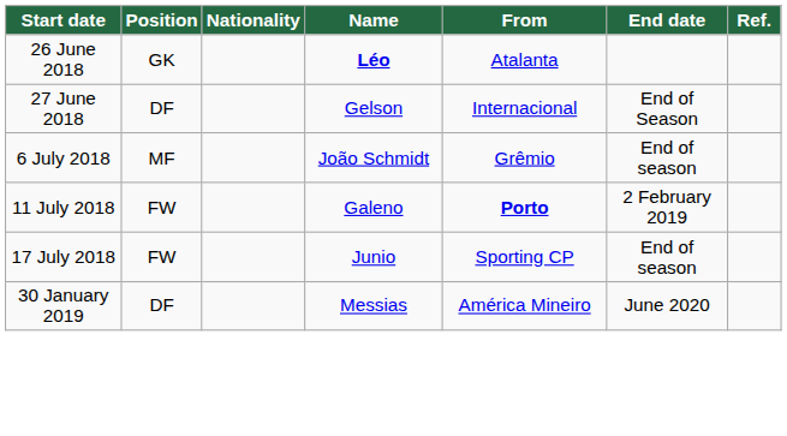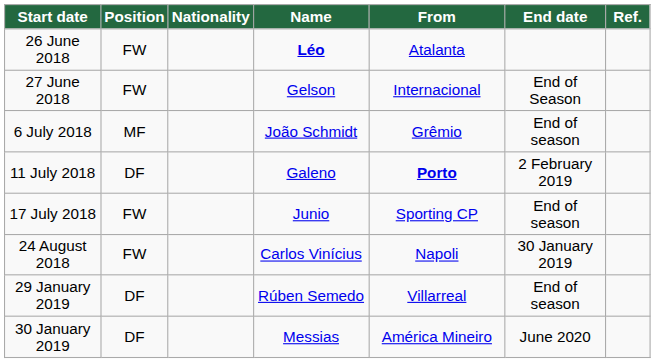26 June 2018 | Position: GK -> FW
27 June 2018 | Position: DF -> FW
11 July 2018 | Position: FW -> DF
+ row: 24 August 2018 | FW | Carlos Vinícius | Napoli | 30 January 2019
+ row: 29 January 2019 | DF | Rúben Semedo | Villarreal | End of season
